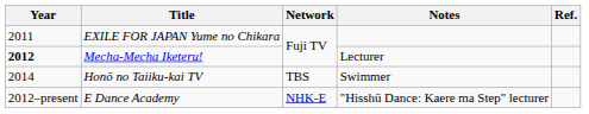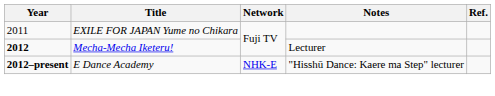- row: 2014 | Honō no Taiiku-kai TV | TBS | Swimmer
E Dance Academy | Year: normal -> bold
